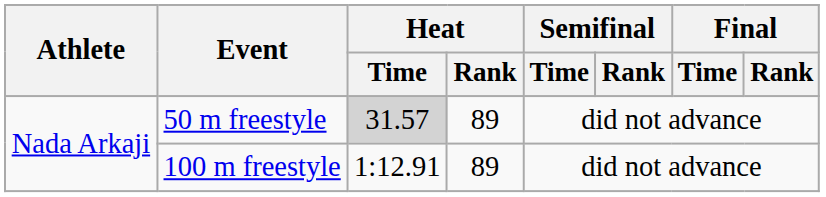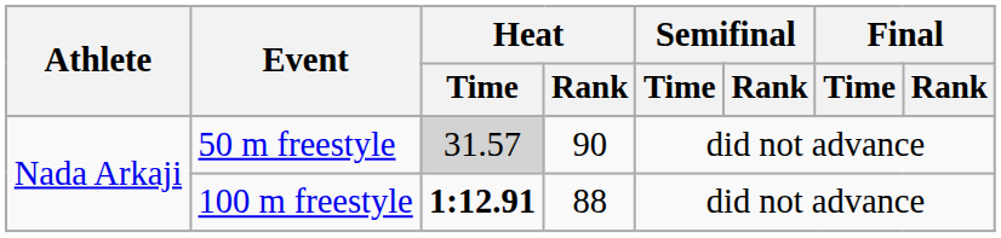50 m freestyle | Heat / Rank: 89 -> 90
100 m freestyle | Heat / Time: normal -> bold
100 m freestyle | Heat / Rank: 89 -> 88
